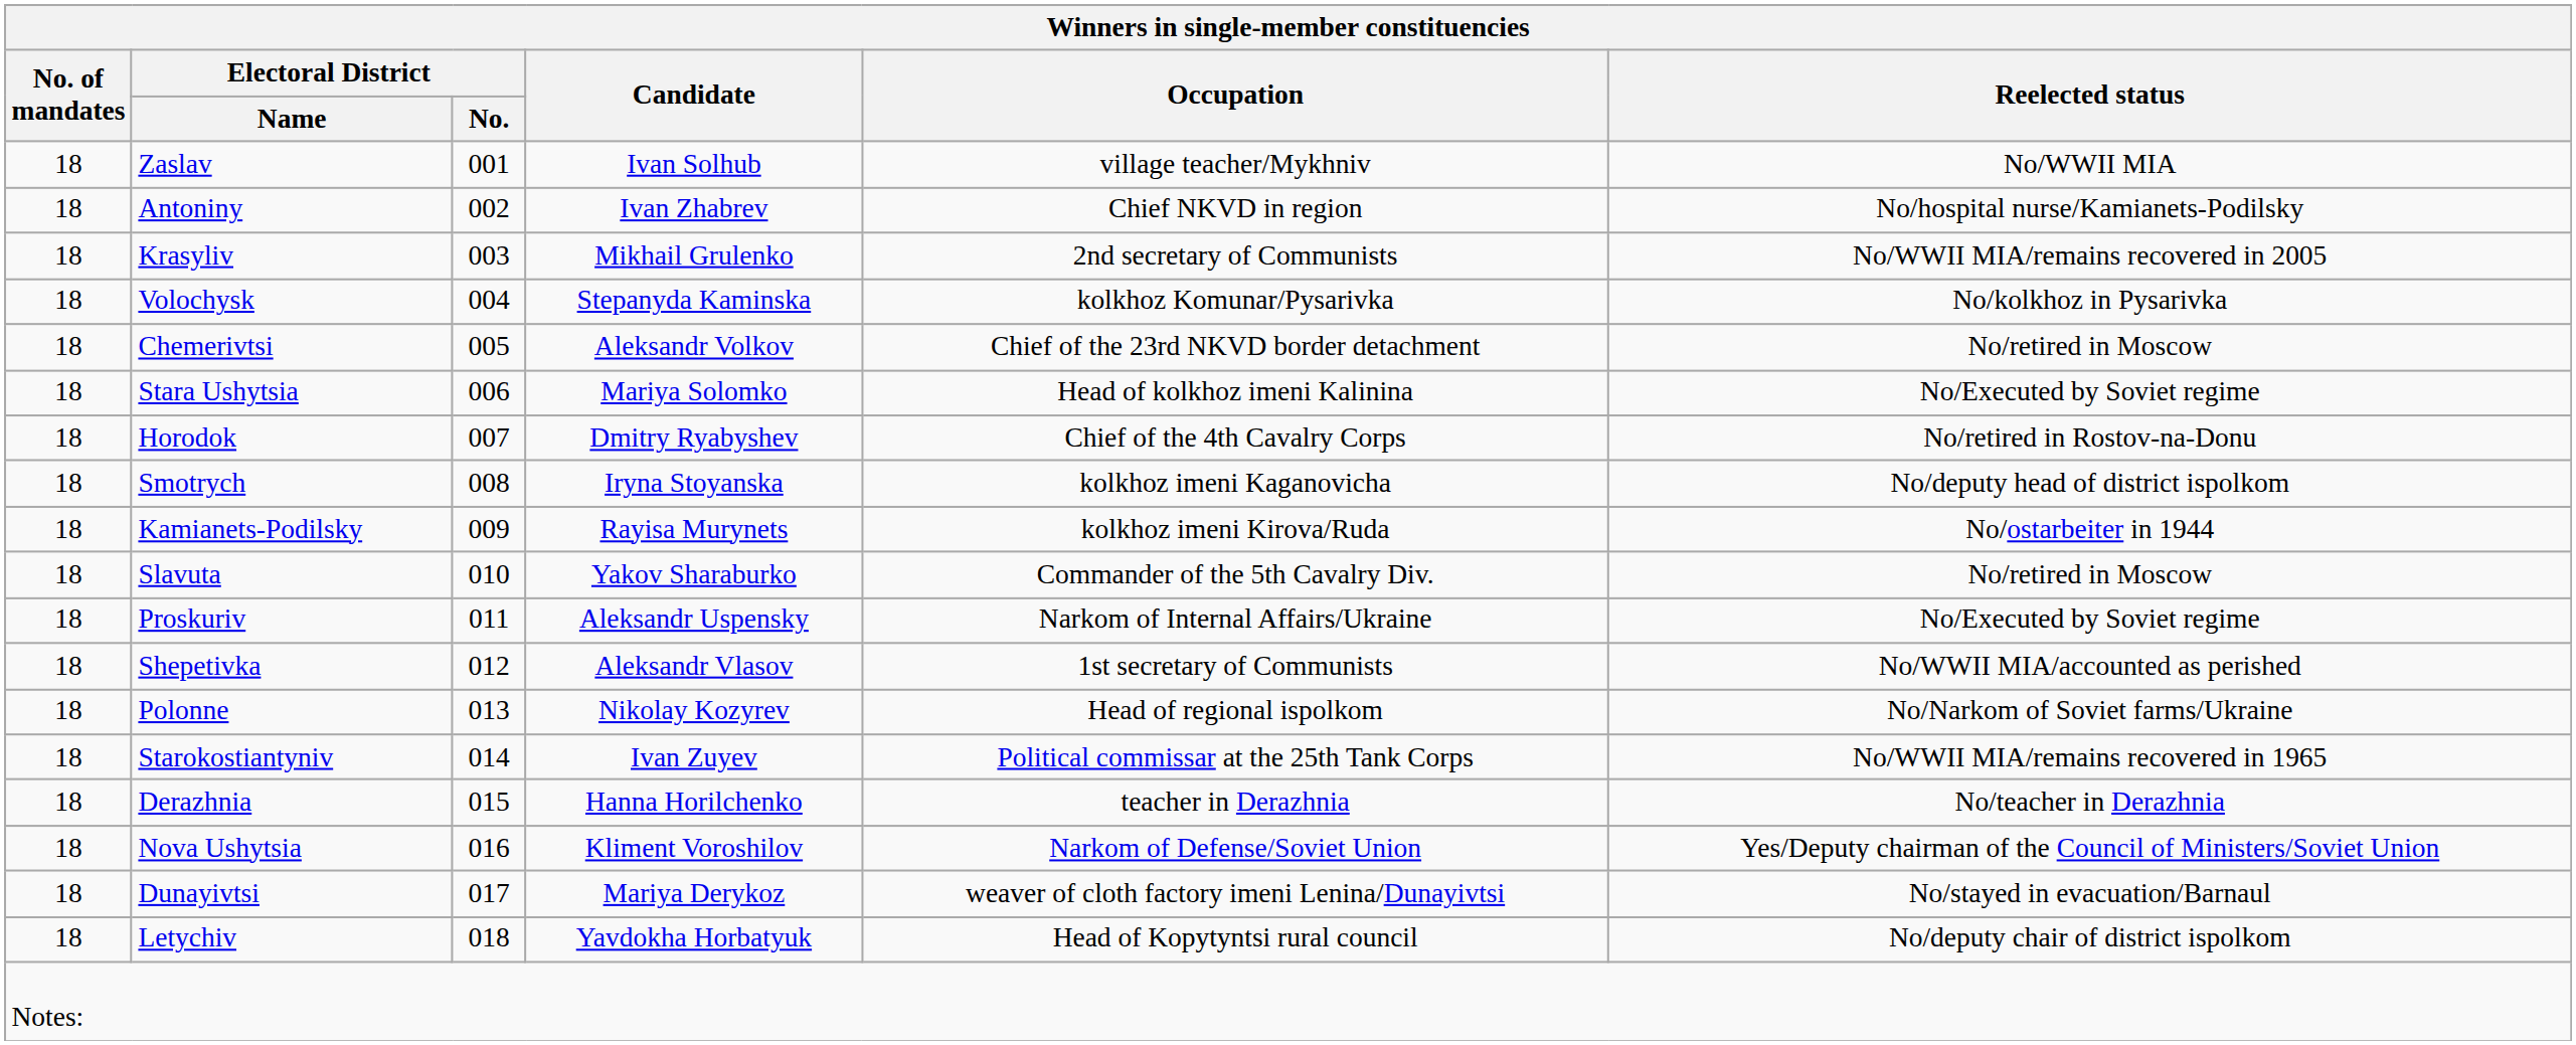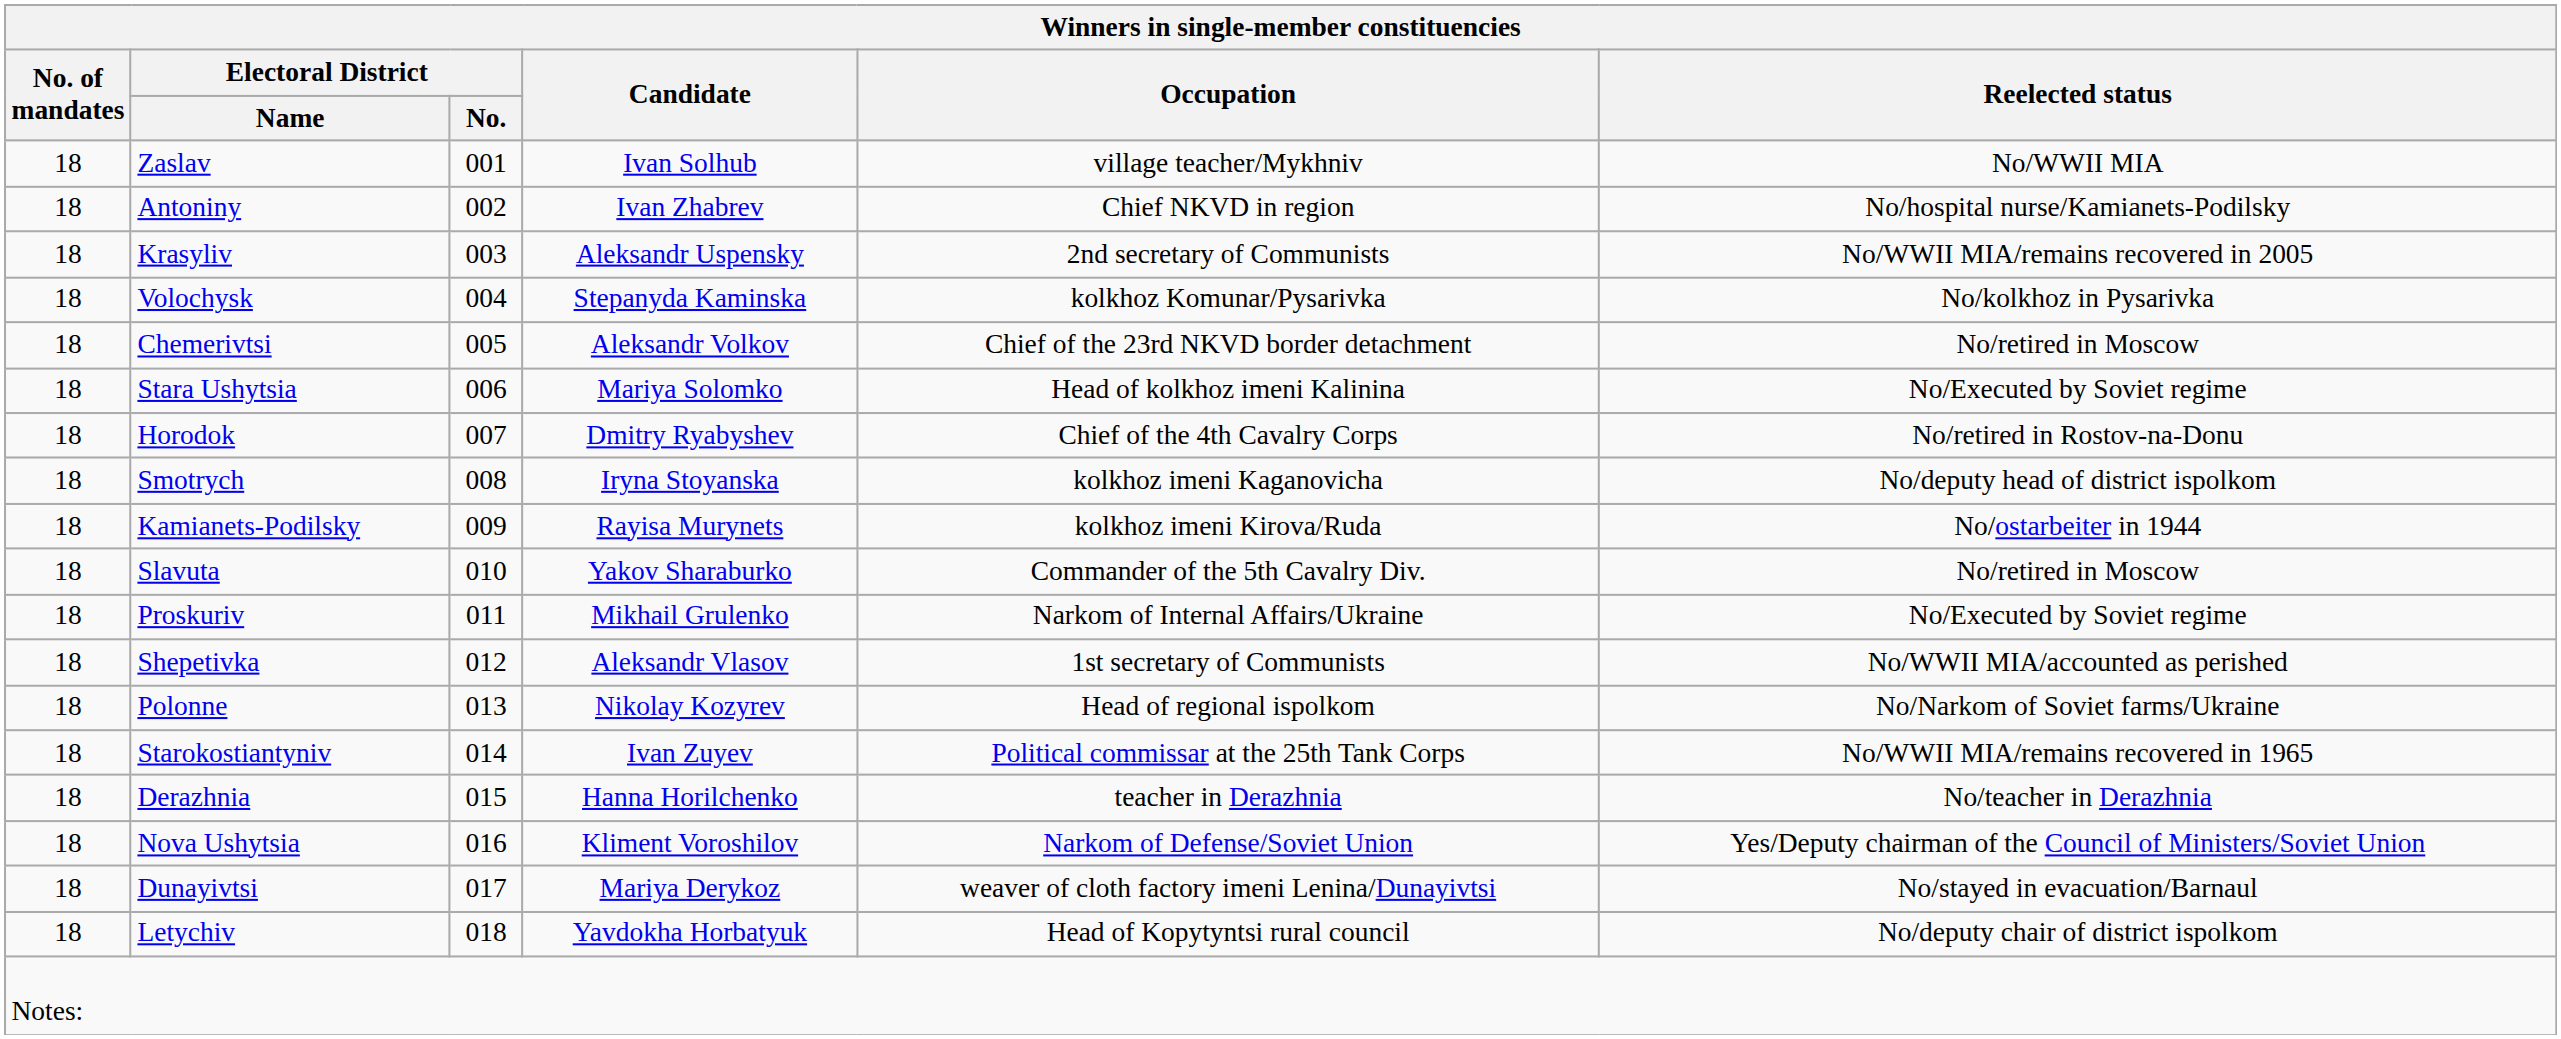Krasyliv | Winners in single-member constituencies / Candidate: Mikhail Grulenko -> Aleksandr Uspensky
Proskuriv | Winners in single-member constituencies / Candidate: Aleksandr Uspensky -> Mikhail Grulenko
